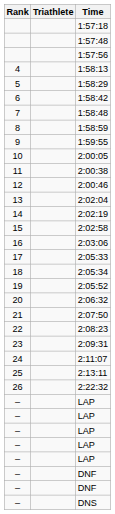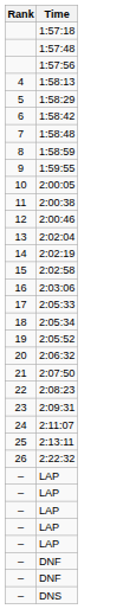- column: Triathlete
